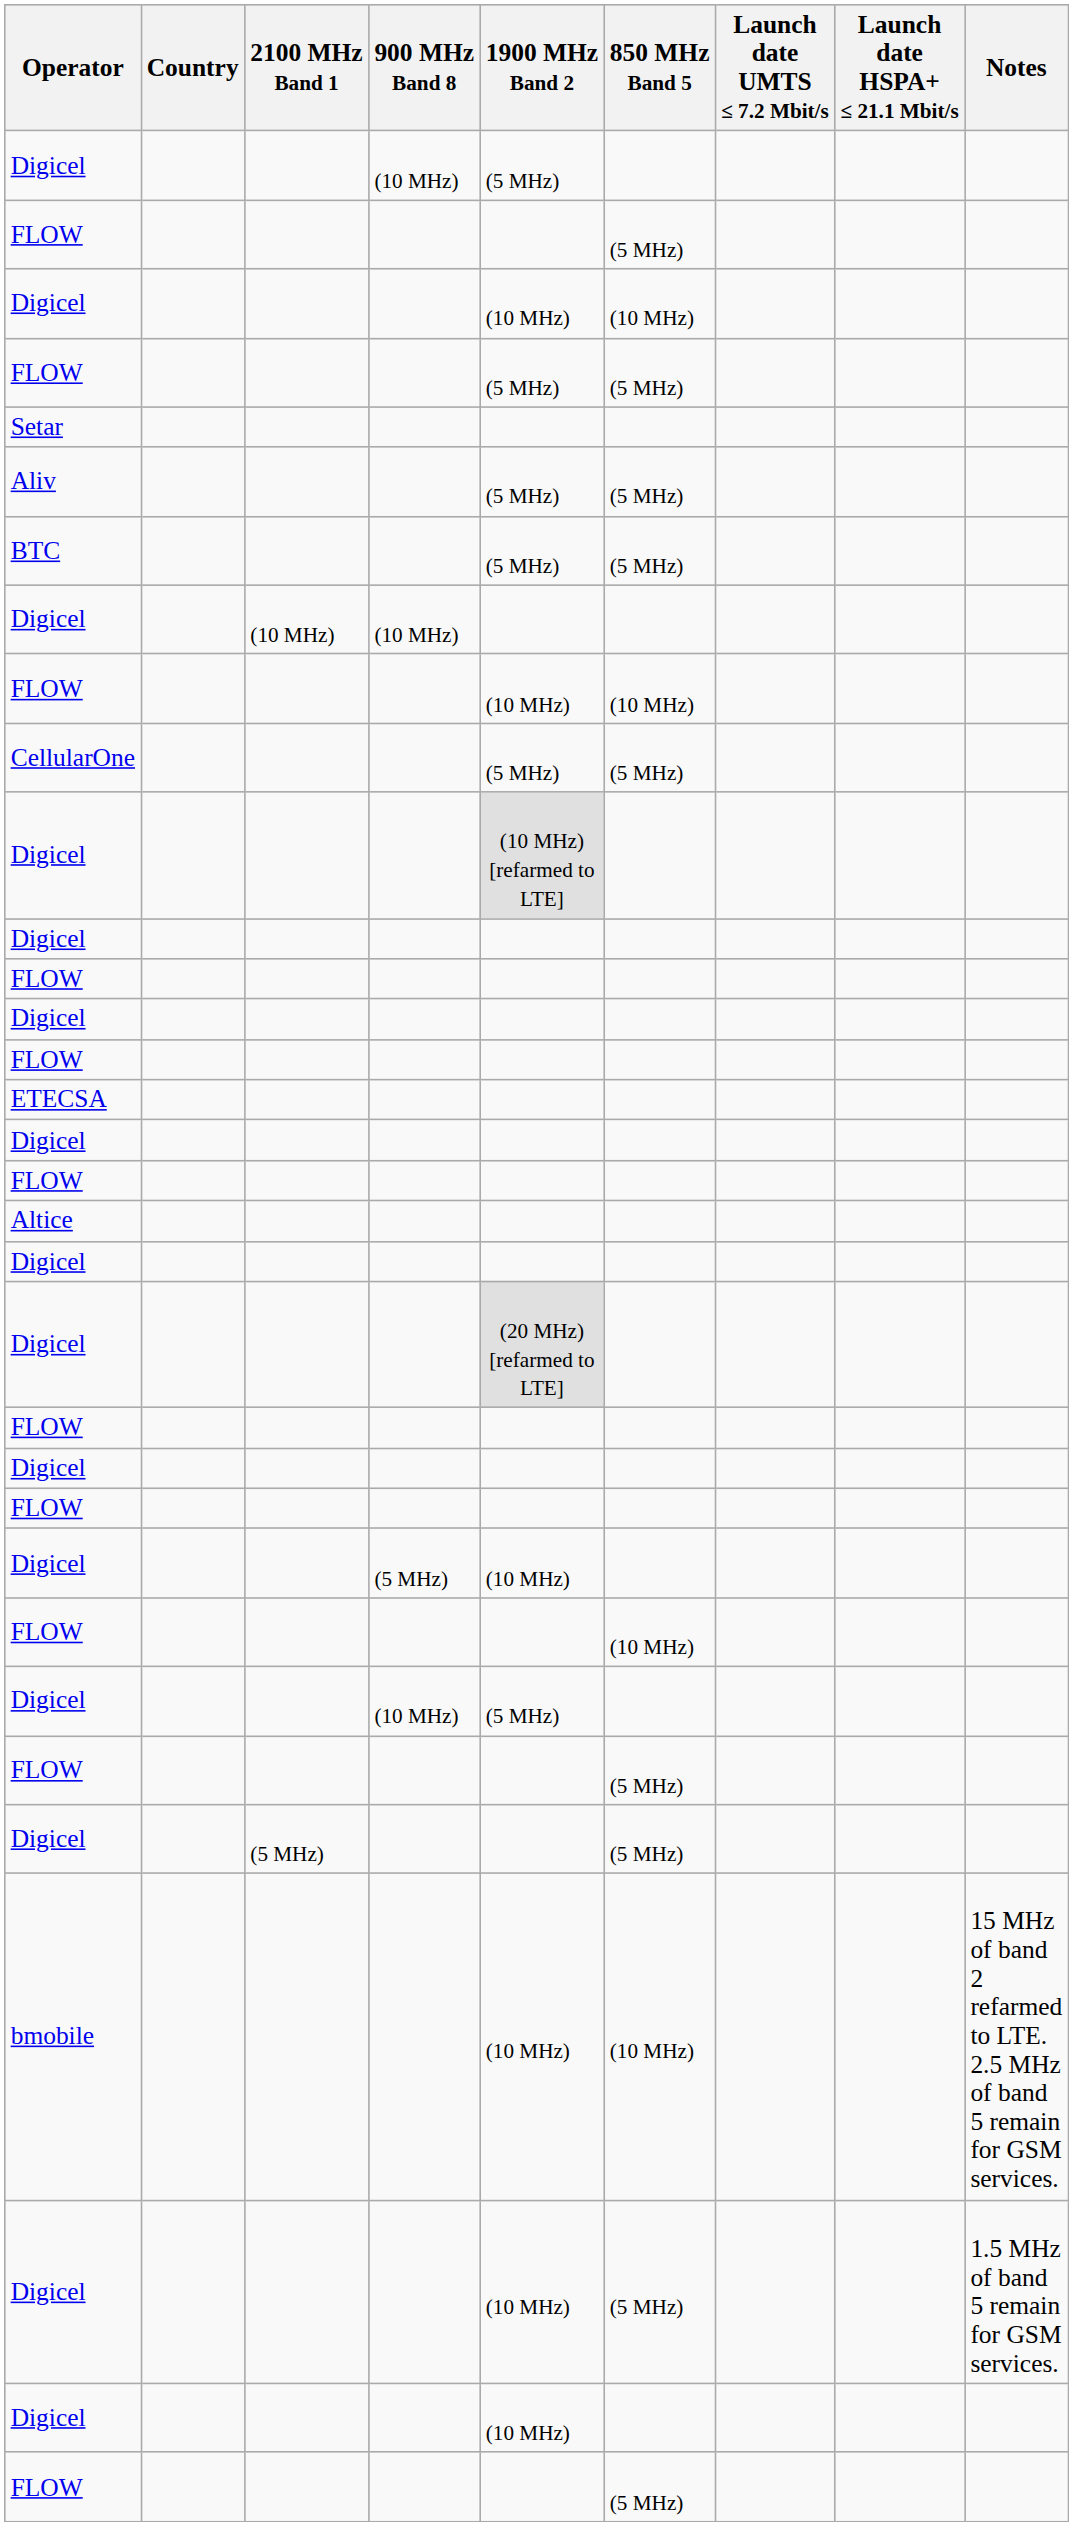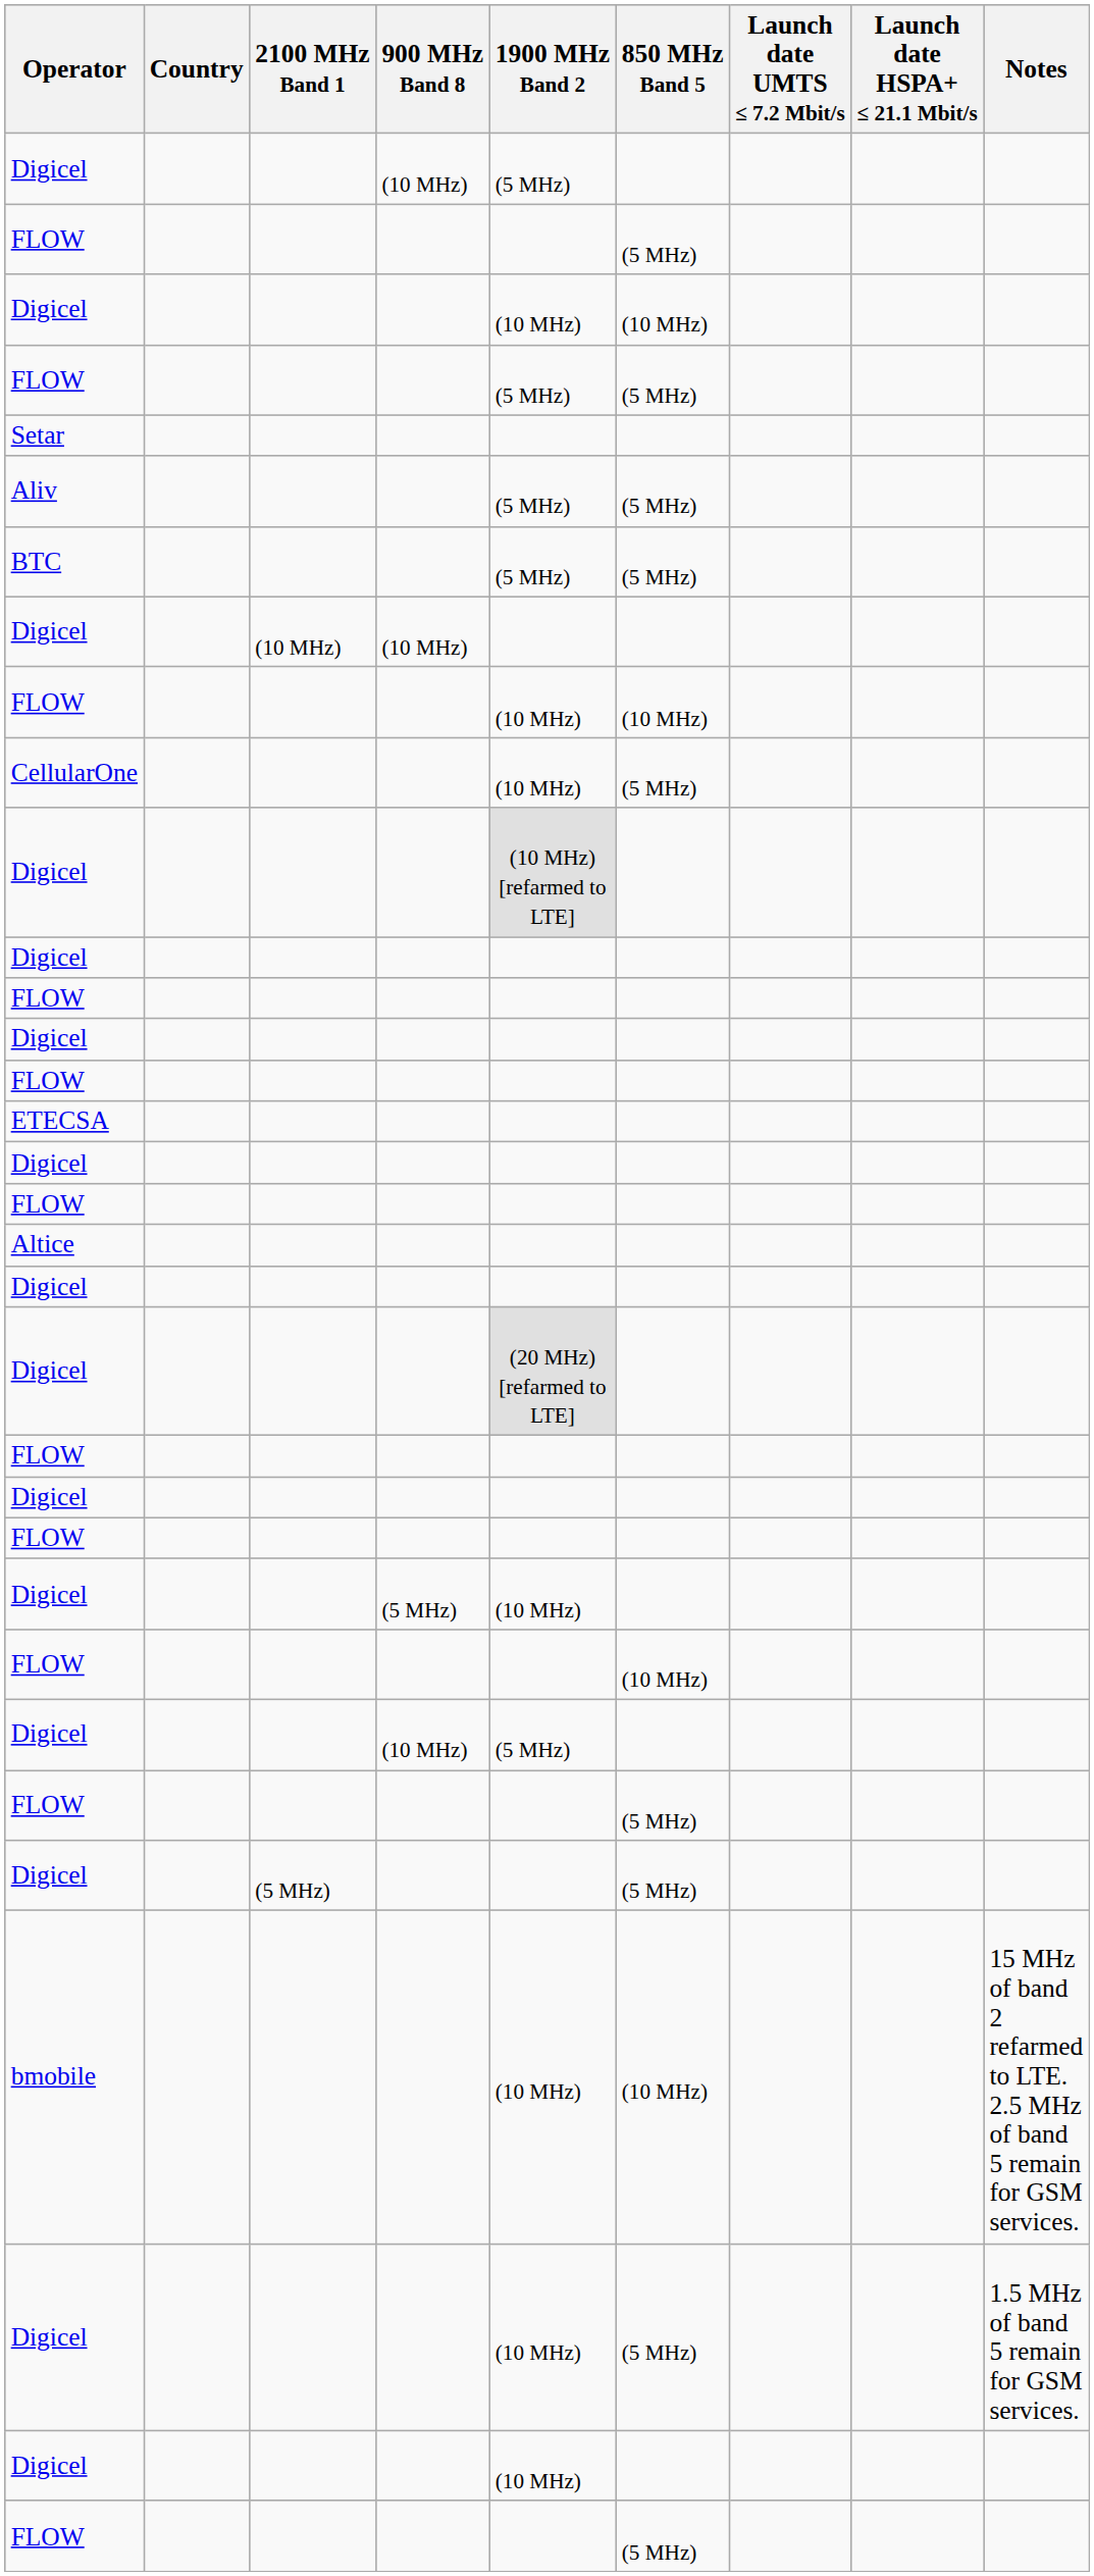CellularOne | 1900 MHz Band 2: (5 MHz) -> (10 MHz)
